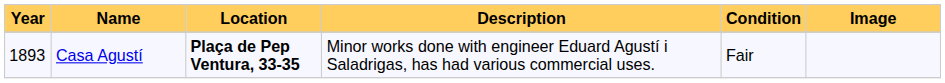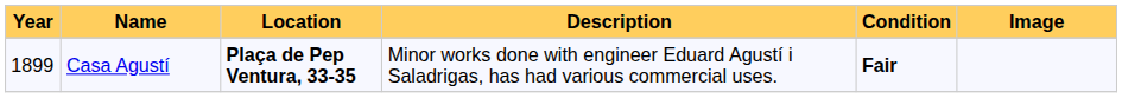Casa Agustí | Year: 1893 -> 1899
Casa Agustí | Condition: normal -> bold
